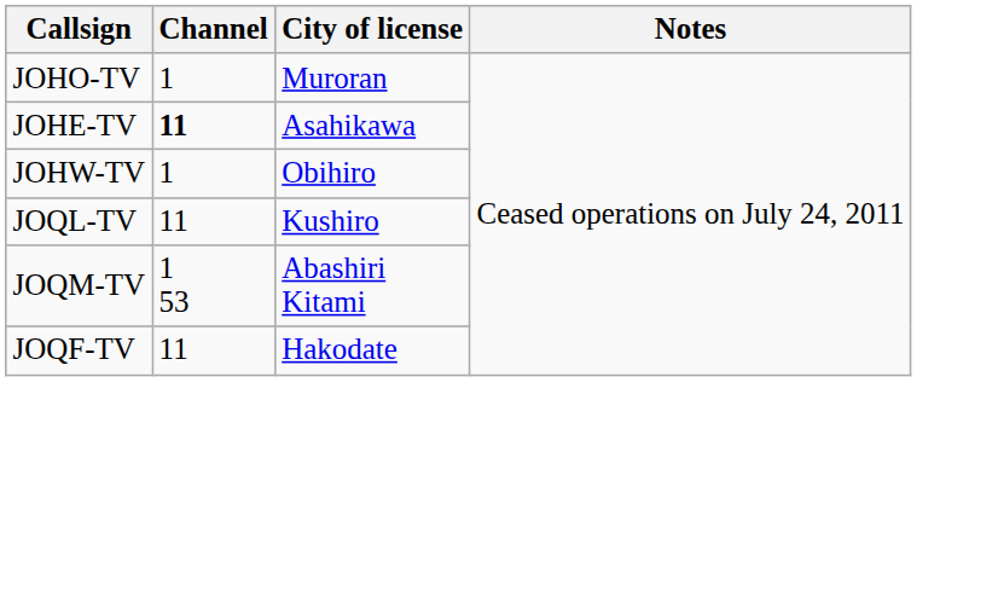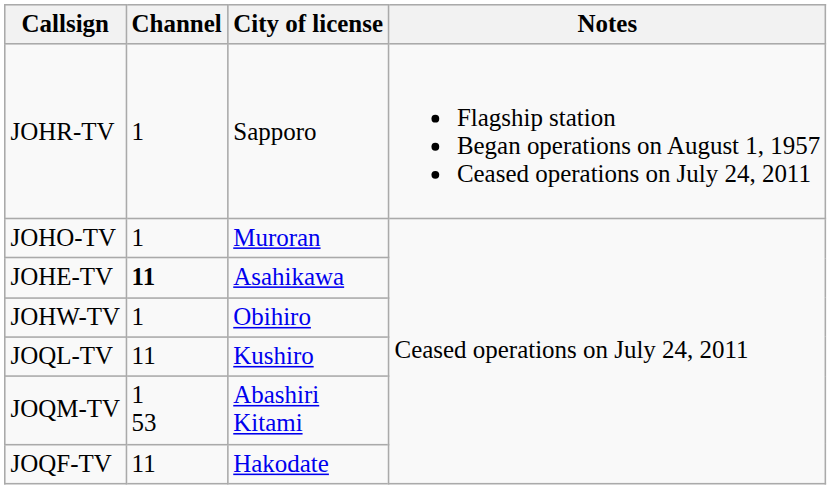+ row: JOHR-TV | 1 | Sapporo | Flagship station Began operations on August 1, 1957 Ceased operations on July 24, 2011
